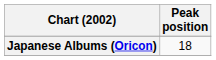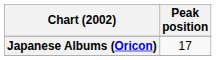Japanese Albums (Oricon) | Peak position: 18 -> 17
